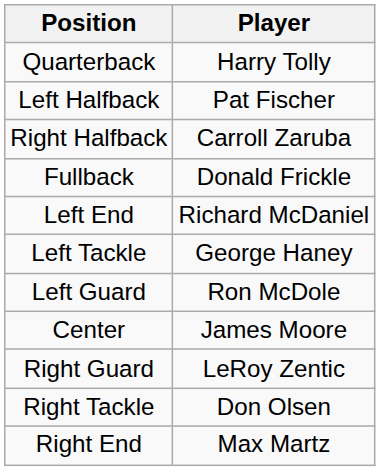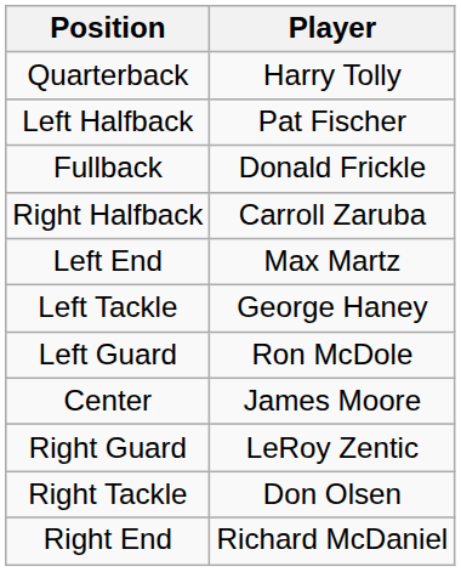rows swapped: Right Halfback <-> Fullback
Left End | Player: Richard McDaniel -> Max Martz
Right End | Player: Max Martz -> Richard McDaniel
